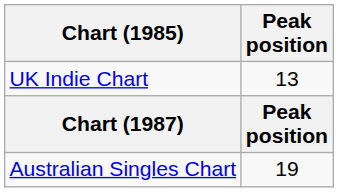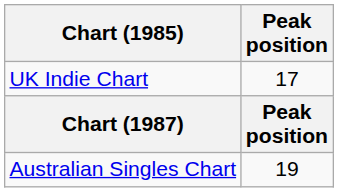UK Indie Chart | Peak position: 13 -> 17
